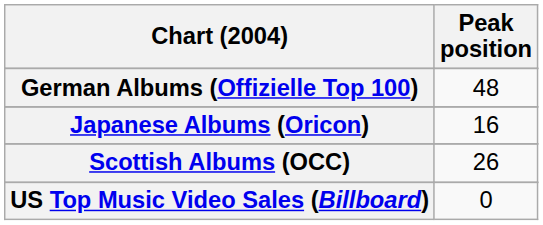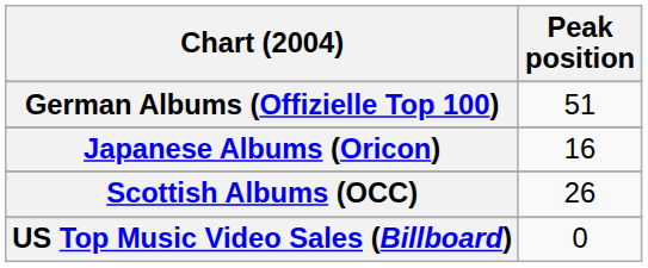German Albums (Offizielle Top 100) | Peak position: 48 -> 51
